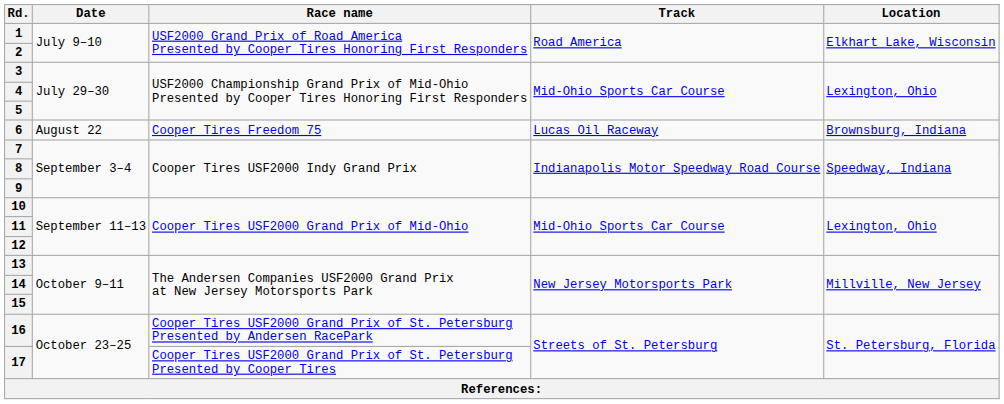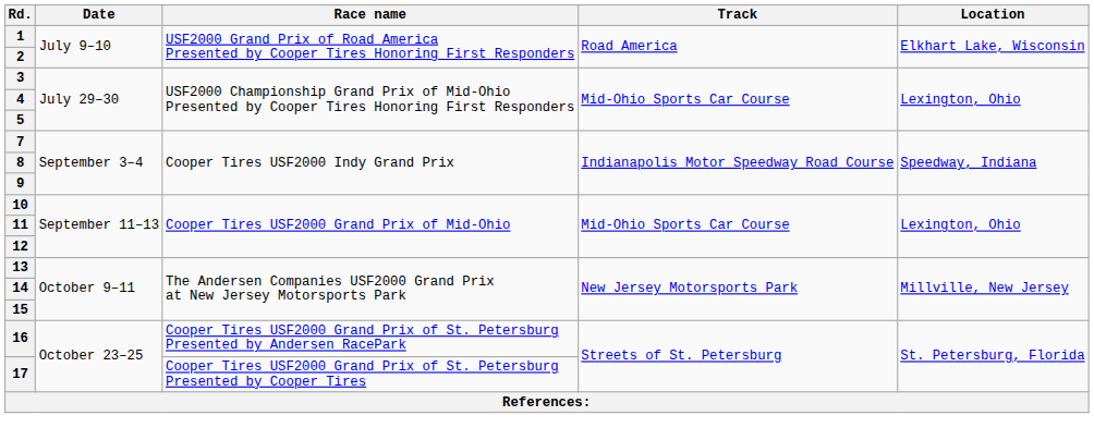- row: 6 | August 22 | Cooper Tires Freedom 75 | Lucas Oil Raceway | Brownsburg, Indiana
